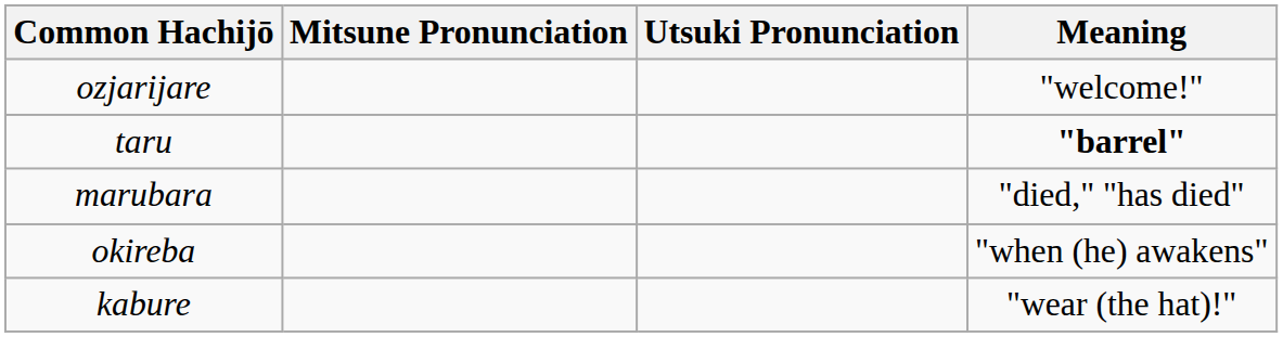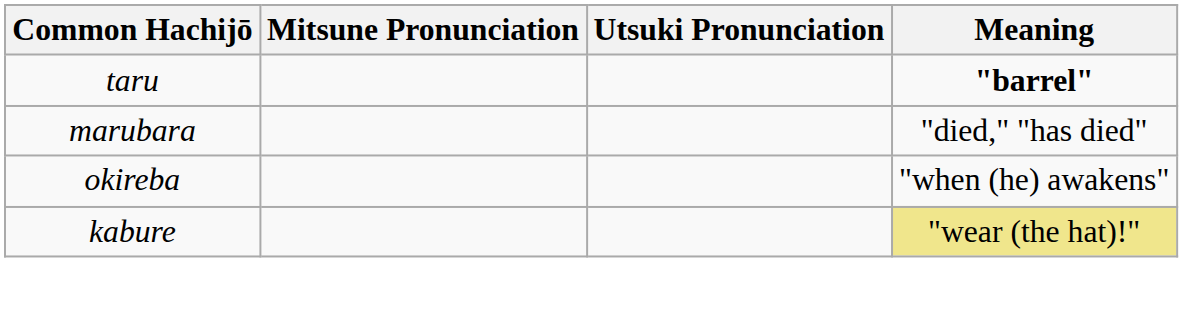- row: ozjarijare | "welcome!"
kabure | Meaning: no background -> khaki background
